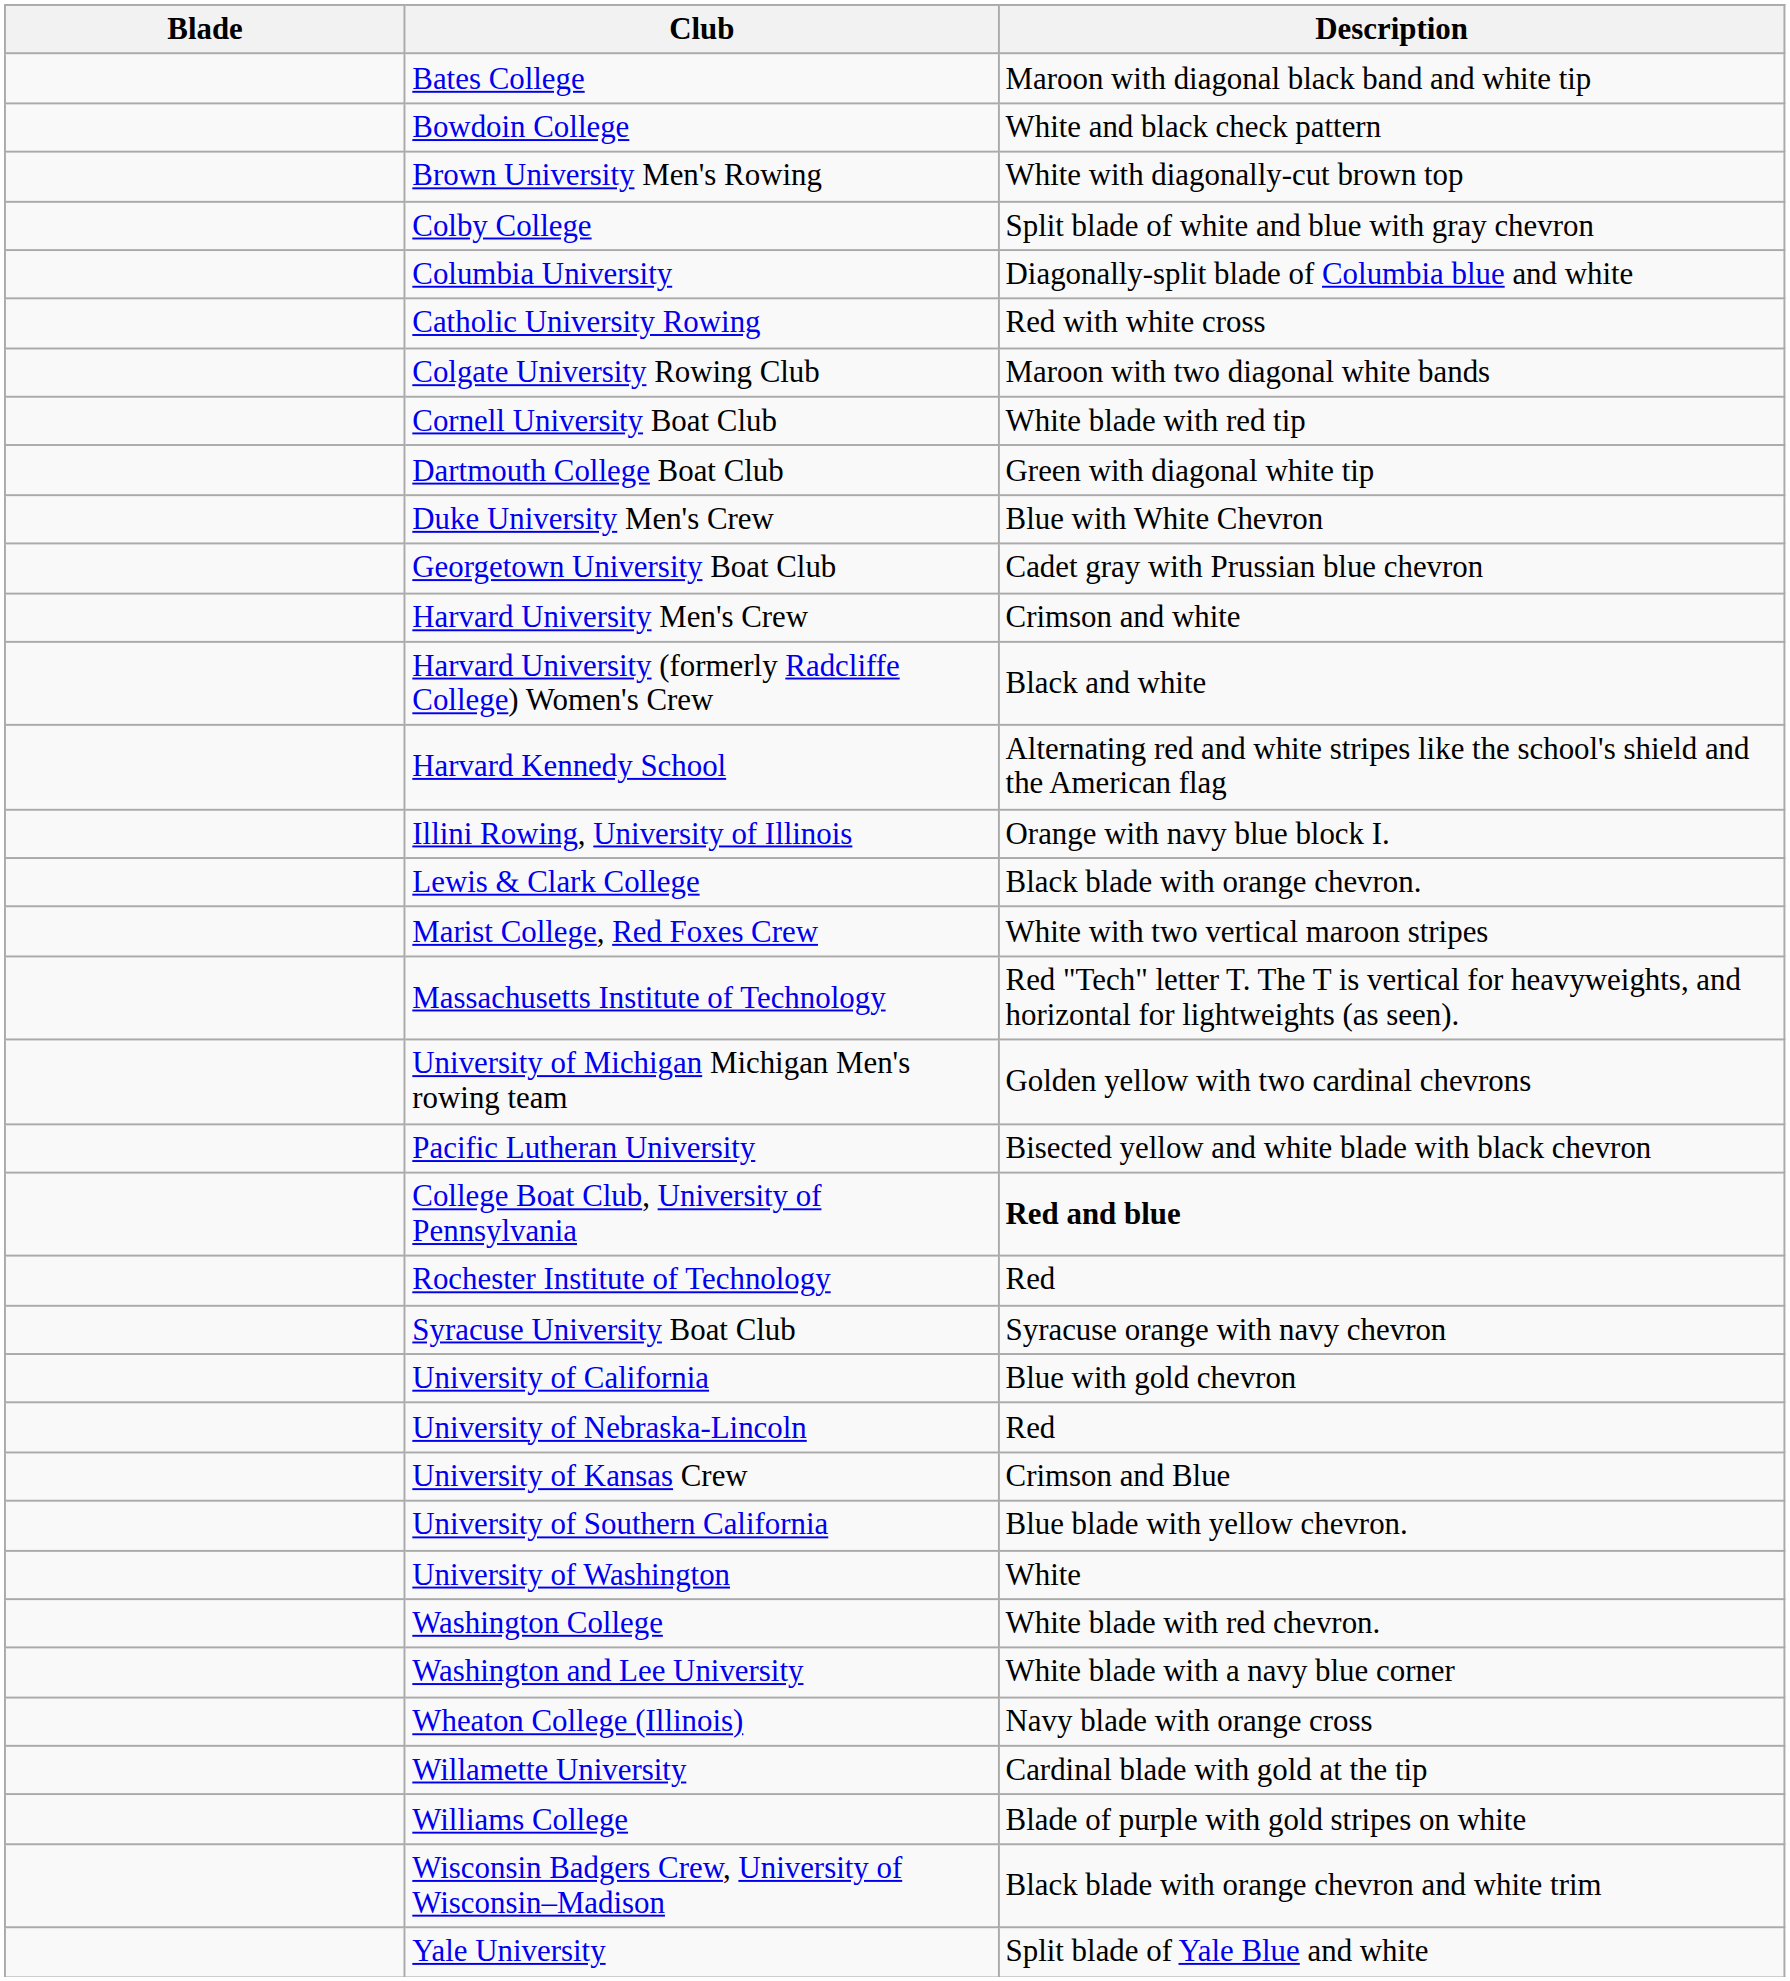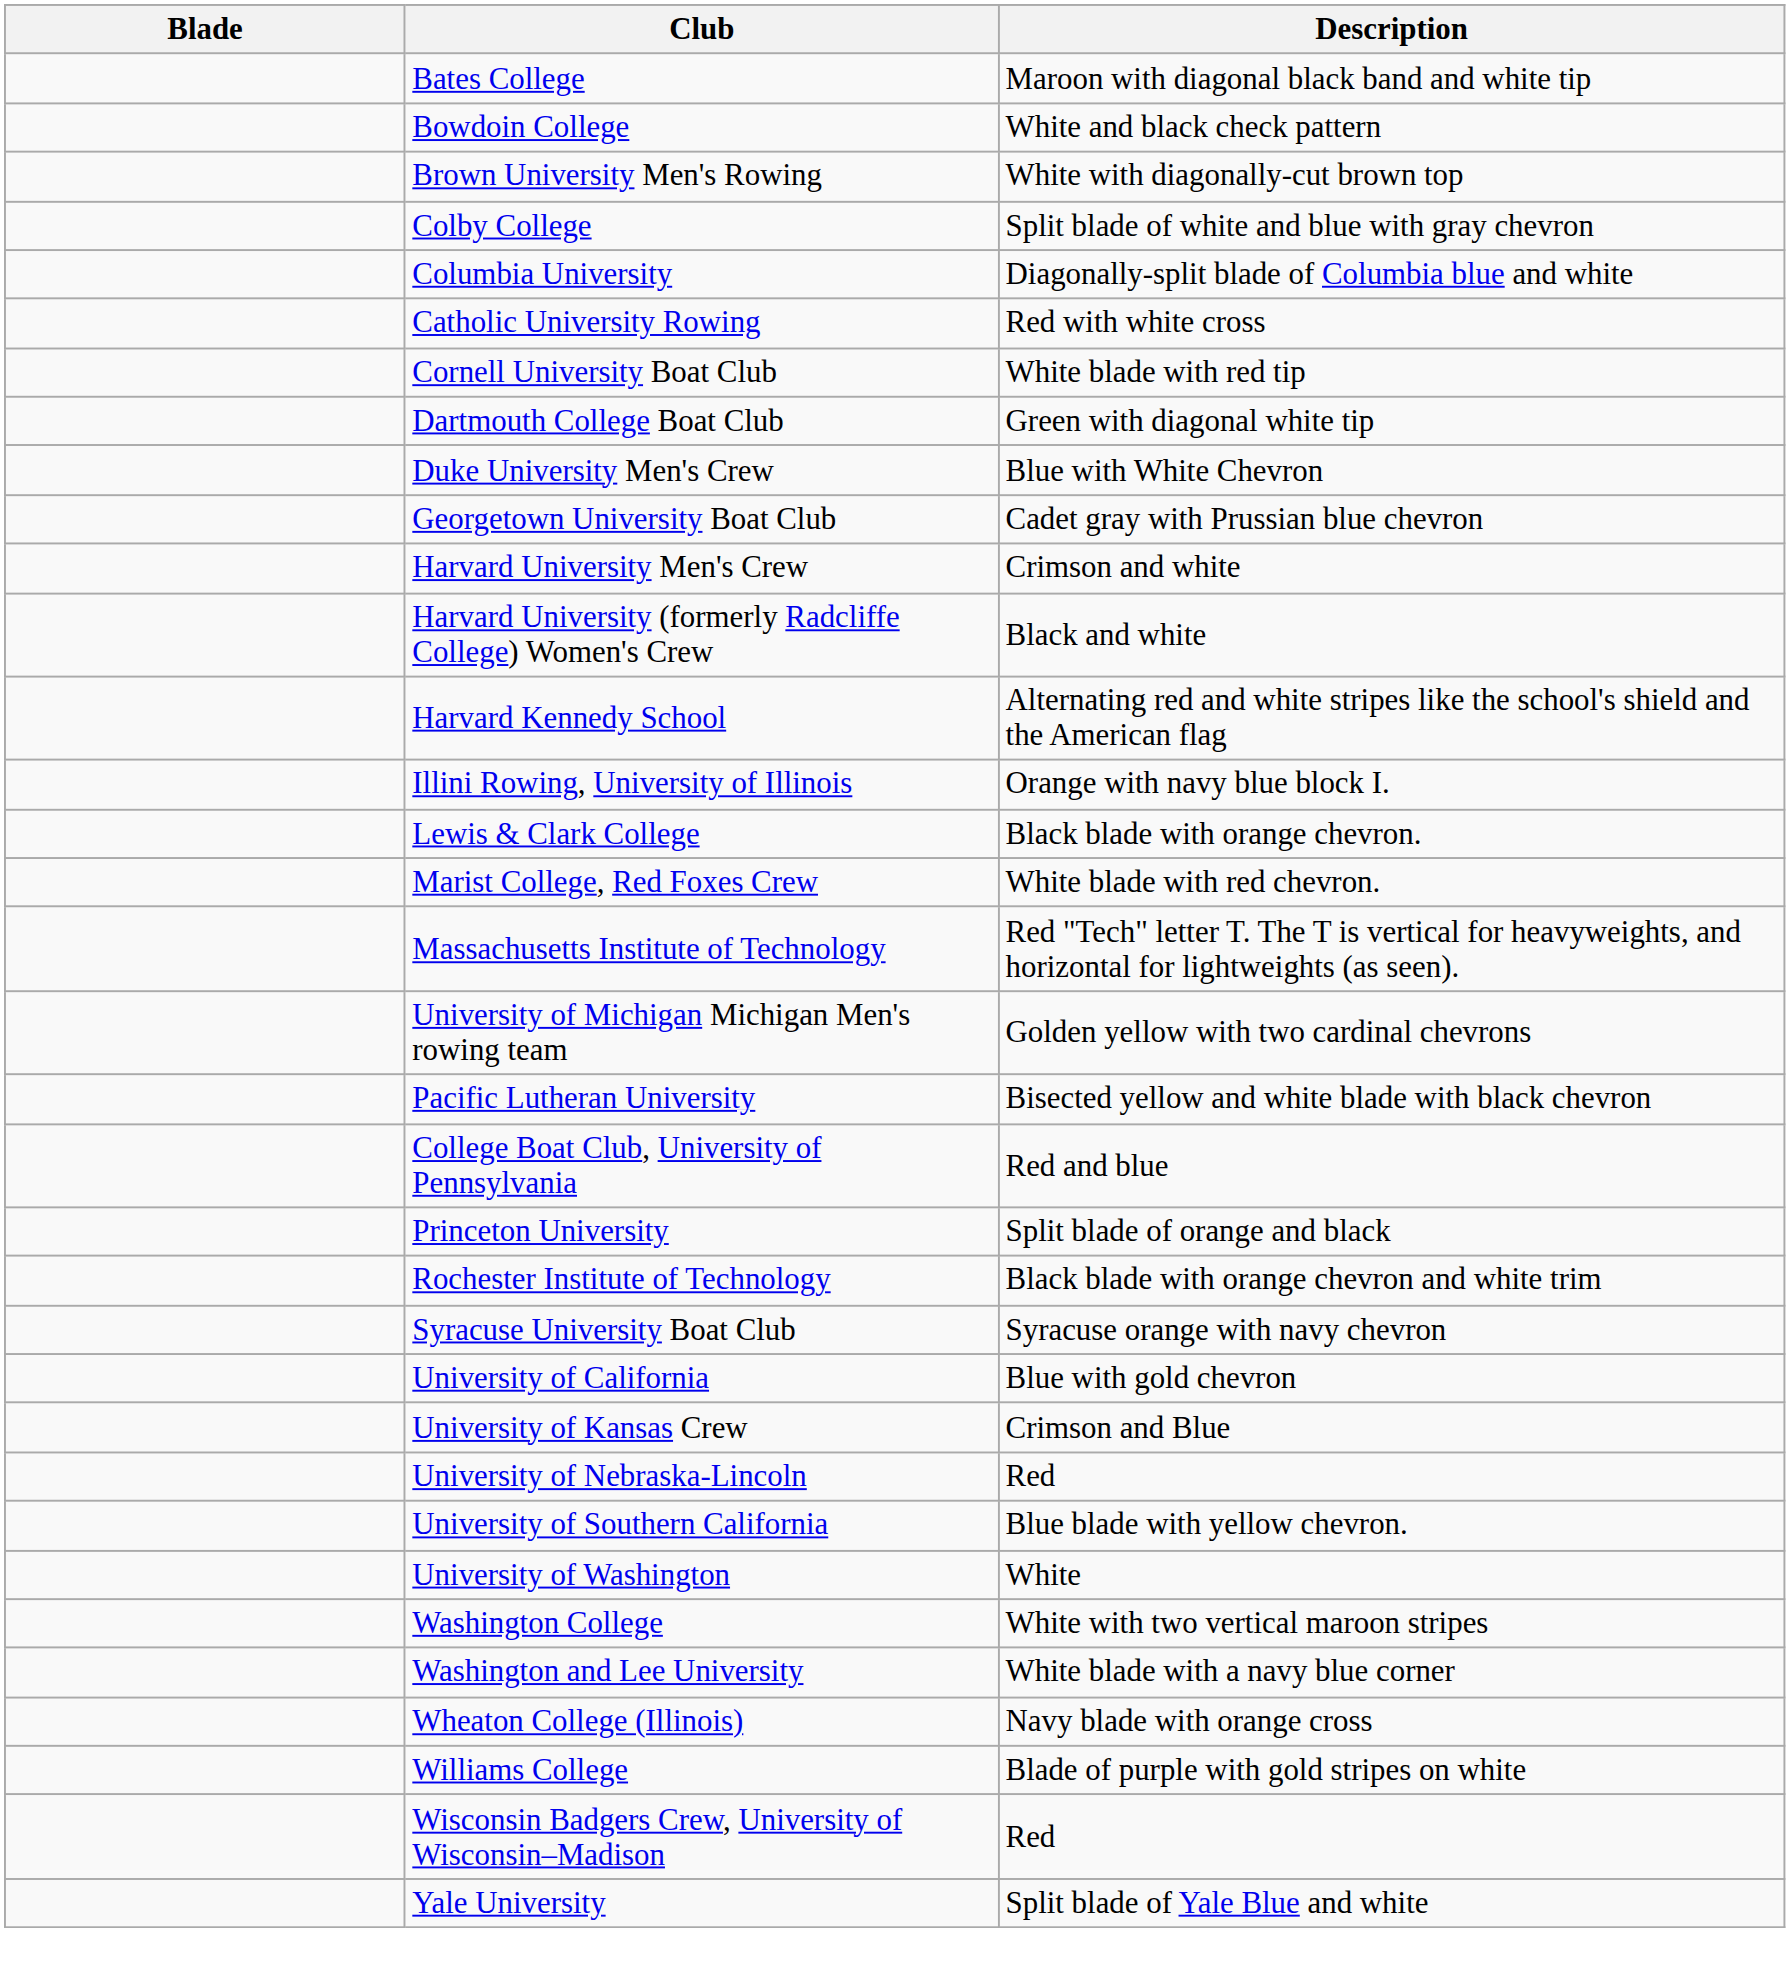- row: Colgate University Rowing Club | Maroon with two diagonal white bands
Marist College, Red Foxes Crew | Description: White with two vertical maroon stripes -> White blade with red chevron.
College Boat Club, University of Pennsylvania | Description: bold -> normal
+ row: Princeton University | Split blade of orange and black
Rochester Institute of Technology | Description: Red -> Black blade with orange chevron and white trim
rows swapped: University of Kansas Crew <-> University of Nebraska-Lincoln
Washington College | Description: White blade with red chevron. -> White with two vertical maroon stripes
- row: Willamette University | Cardinal blade with gold at the tip
Wisconsin Badgers Crew, University of Wisconsin–Madison | Description: Black blade with orange chevron and white trim -> Red
